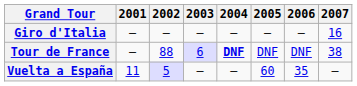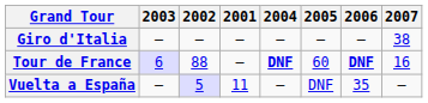columns swapped: 2001 <-> 2003
Giro d'Italia | 2007: 16 -> 38
Tour de France | 2005: DNF -> 60
Tour de France | 2006: normal -> bold
Tour de France | 2007: 38 -> 16
Vuelta a España | 2005: 60 -> DNF
